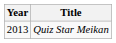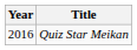Quiz Star Meikan | Year: 2013 -> 2016
